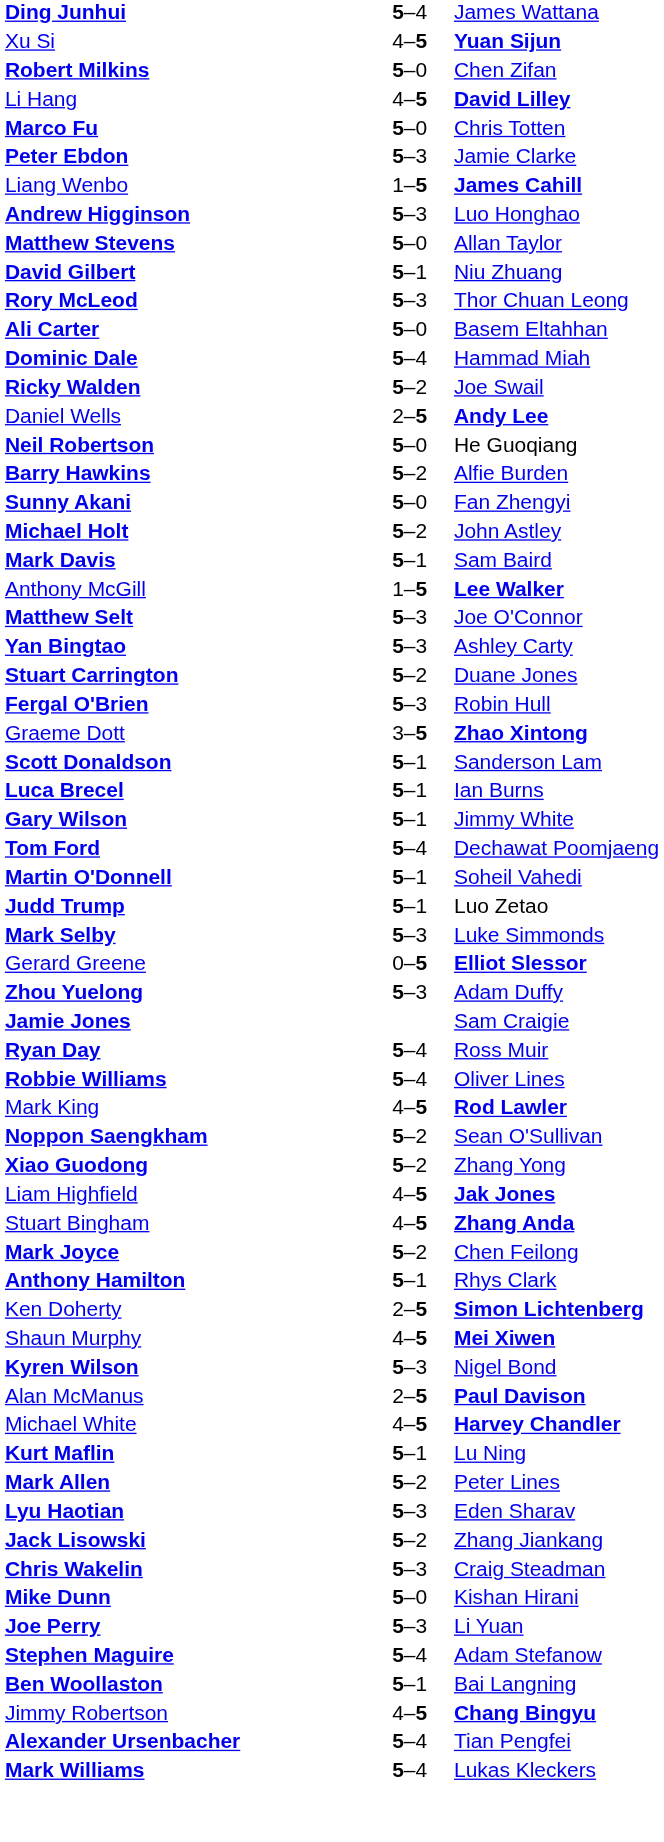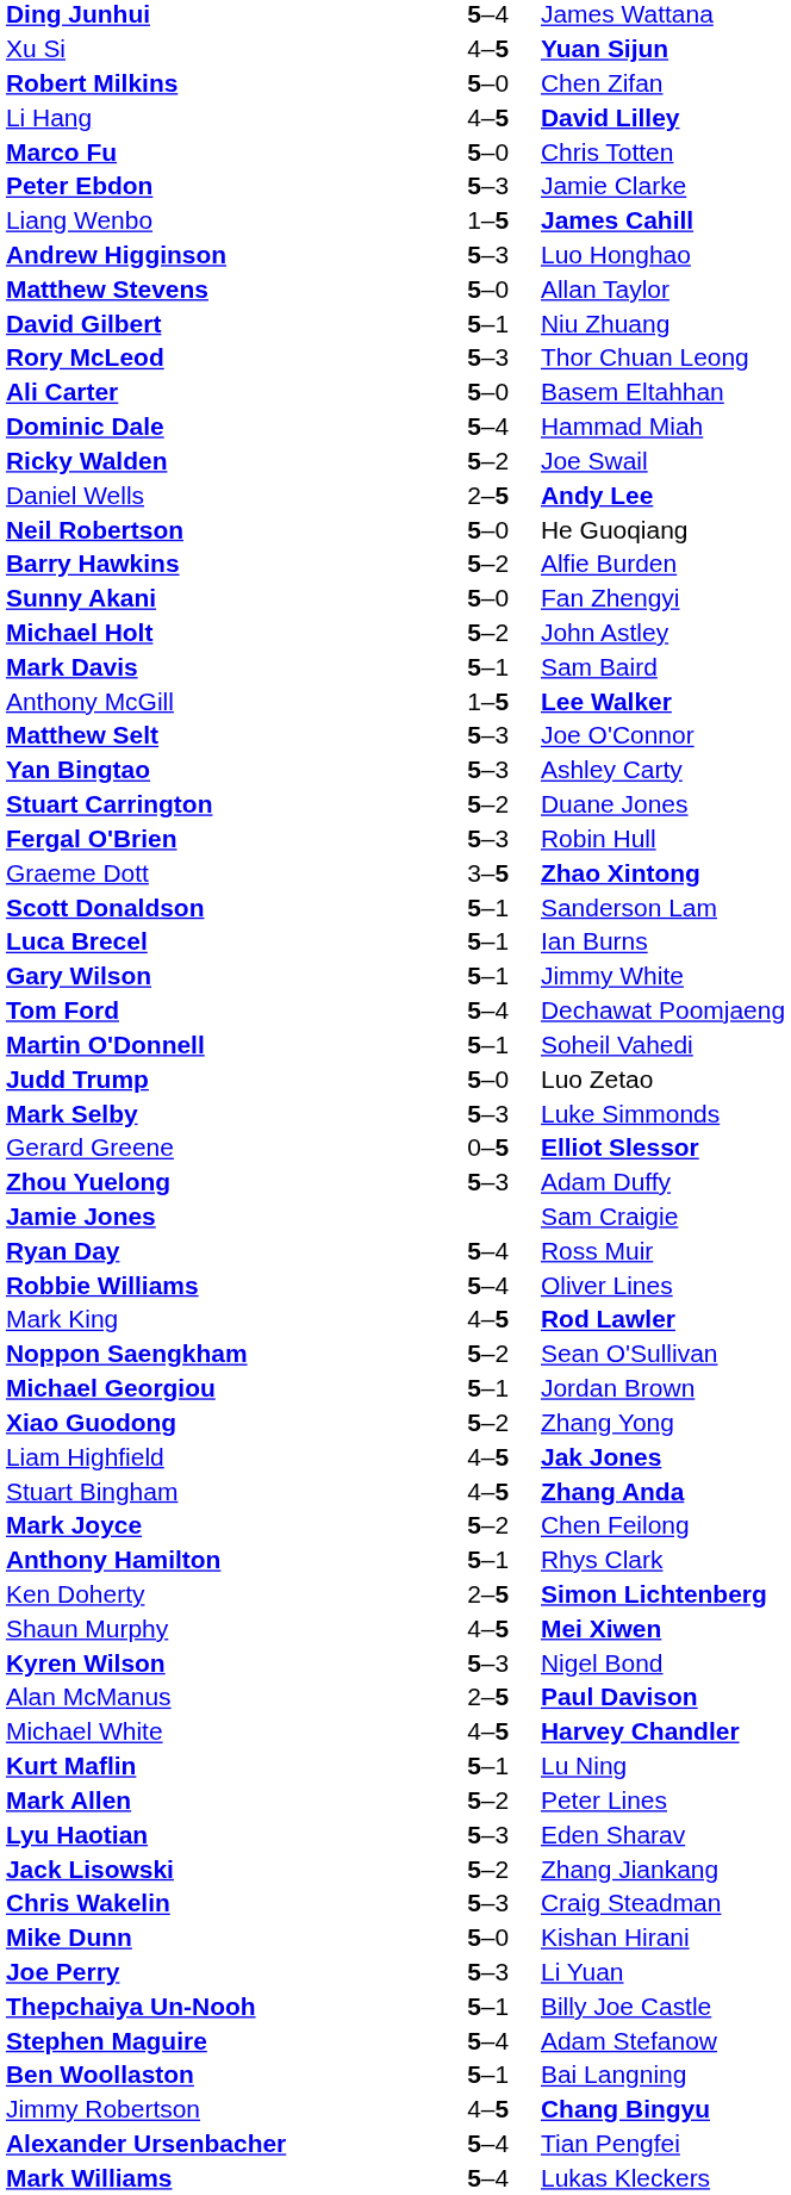Judd Trump | column 2: 5–1 -> 5–0
+ row: Michael Georgiou | 5–1 | Jordan Brown
+ row: Thepchaiya Un-Nooh | 5–1 | Billy Joe Castle
